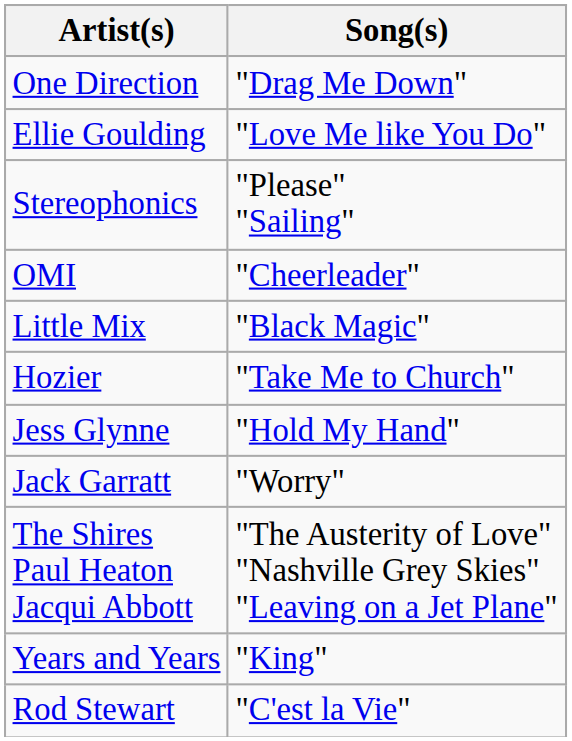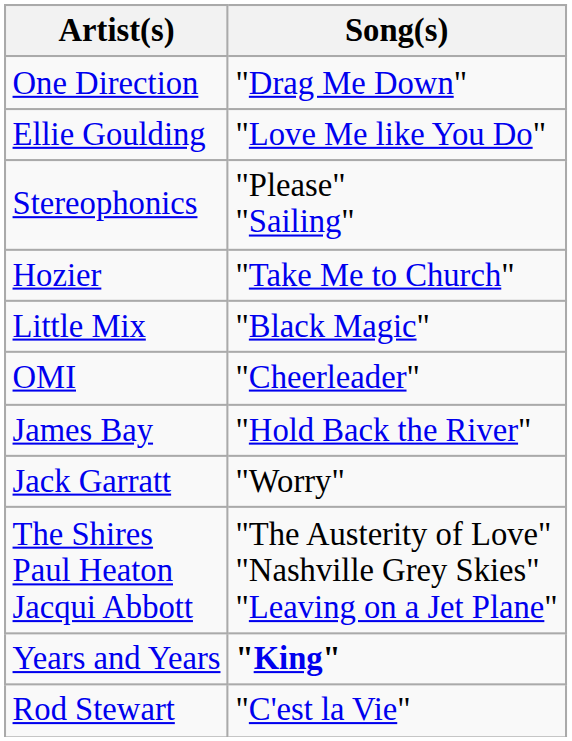rows swapped: Hozier <-> OMI
- row: Jess Glynne | "Hold My Hand"
+ row: James Bay | "Hold Back the River"
Years and Years | Song(s): normal -> bold
